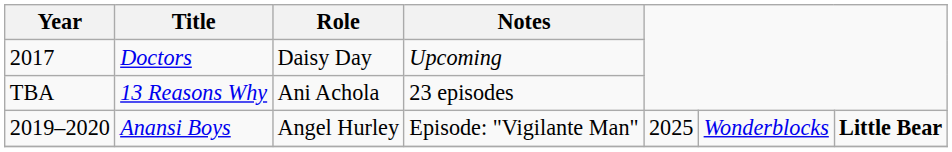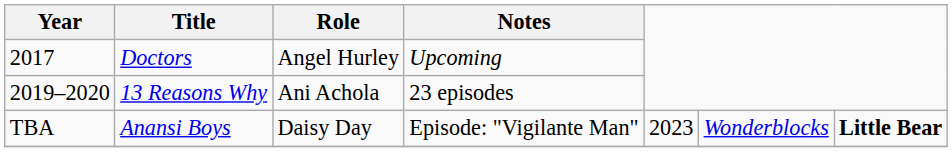Doctors | Role: Daisy Day -> Angel Hurley
13 Reasons Why | Year: TBA -> 2019–2020
Anansi Boys | Year: 2019–2020 -> TBA
Anansi Boys | Role: Angel Hurley -> Daisy Day
Anansi Boys | column 5: 2025 -> 2023
